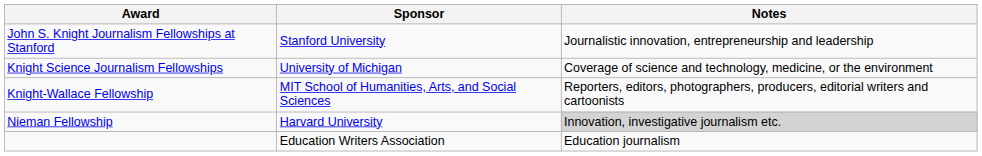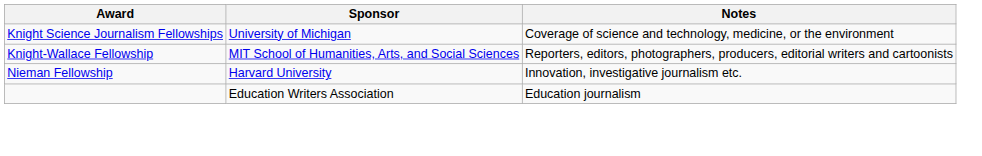- row: John S. Knight Journalism Fellowships at Stanford | Stanford University | Journalistic innovation, entrepreneurship and leadership
Nieman Fellowship | Notes: lightgrey background -> no background
